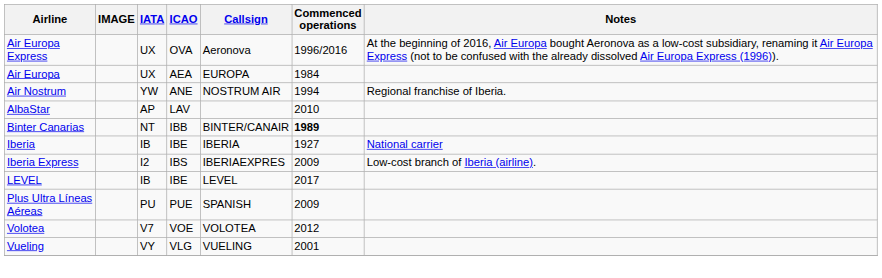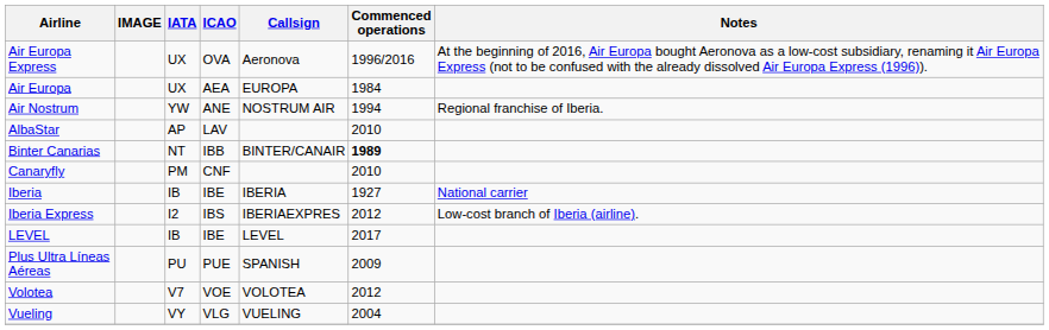+ row: Canaryfly | PM | CNF | 2010
Iberia Express | Commenced operations: 2009 -> 2012
Vueling | Commenced operations: 2001 -> 2004
